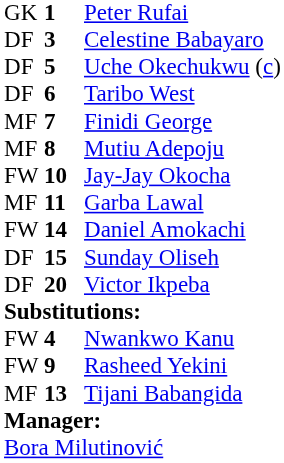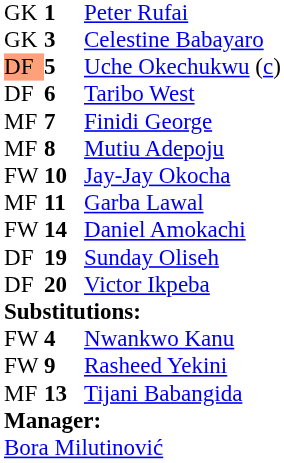Celestine Babayaro | column 1: DF -> GK
Uche Okechukwu (c) | column 1: no background -> lightsalmon background
Sunday Oliseh | column 2: 15 -> 19
